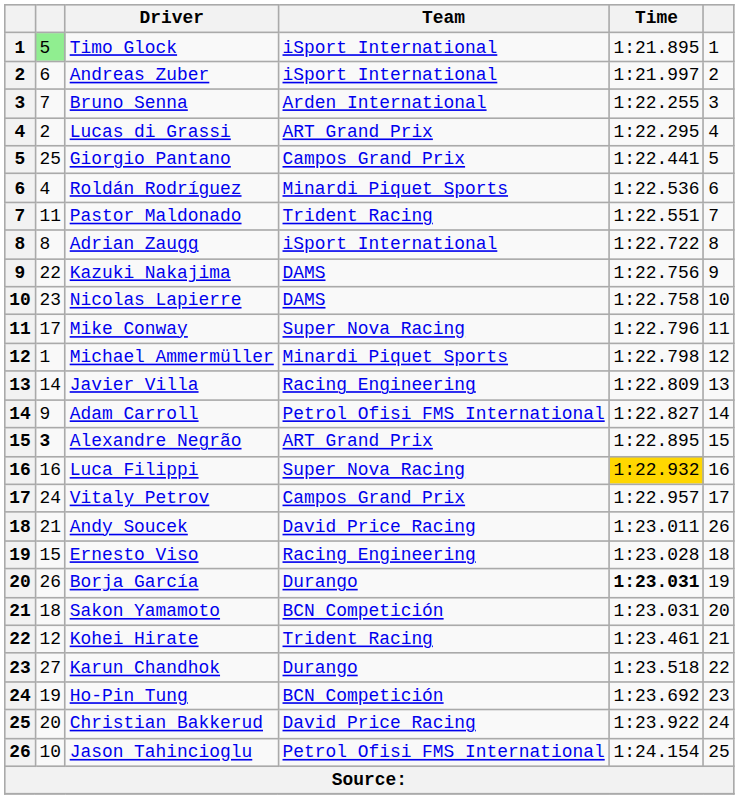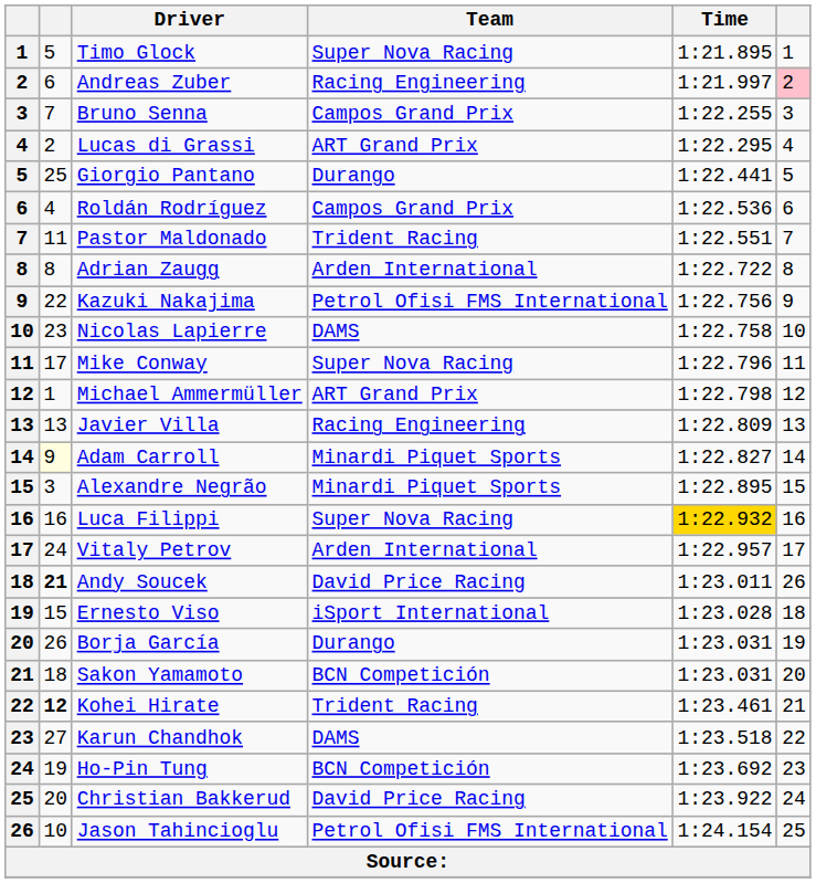Timo Glock | column 2: lightgreen background -> no background
Timo Glock | Team: iSport International -> Super Nova Racing
Andreas Zuber | Team: iSport International -> Racing Engineering
Andreas Zuber | column 6: no background -> pink background
Bruno Senna | Team: Arden International -> Campos Grand Prix
Giorgio Pantano | Team: Campos Grand Prix -> Durango
Roldán Rodríguez | Team: Minardi Piquet Sports -> Campos Grand Prix
Adrian Zaugg | Team: iSport International -> Arden International
Kazuki Nakajima | Team: DAMS -> Petrol Ofisi FMS International
Michael Ammermüller | Team: Minardi Piquet Sports -> ART Grand Prix
Javier Villa | column 2: 14 -> 13
Adam Carroll | column 2: no background -> lightyellow background
Adam Carroll | Team: Petrol Ofisi FMS International -> Minardi Piquet Sports
Alexandre Negrão | column 2: bold -> normal
Alexandre Negrão | Team: ART Grand Prix -> Minardi Piquet Sports
Vitaly Petrov | Team: Campos Grand Prix -> Arden International
Andy Soucek | column 2: normal -> bold
Ernesto Viso | Team: Racing Engineering -> iSport International
Borja García | Time: bold -> normal
Kohei Hirate | column 2: normal -> bold
Karun Chandhok | Team: Durango -> DAMS
